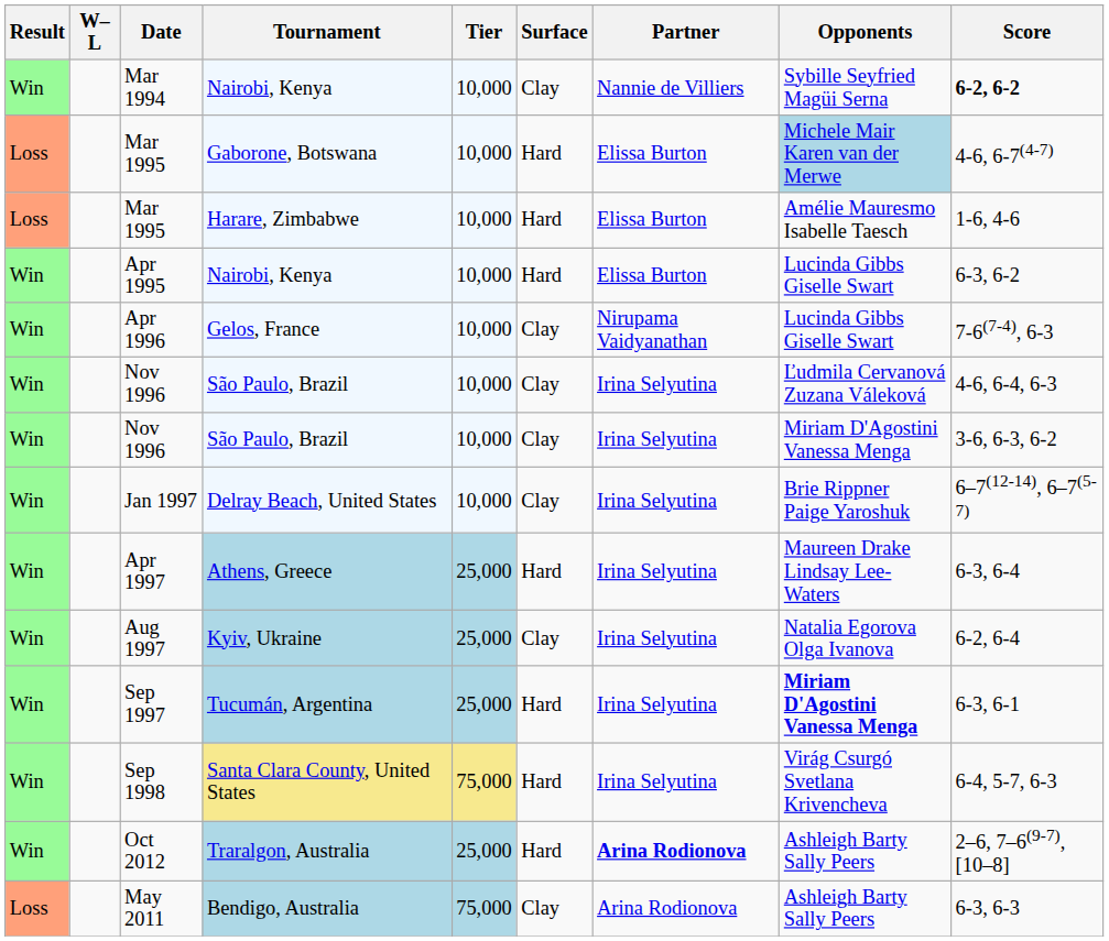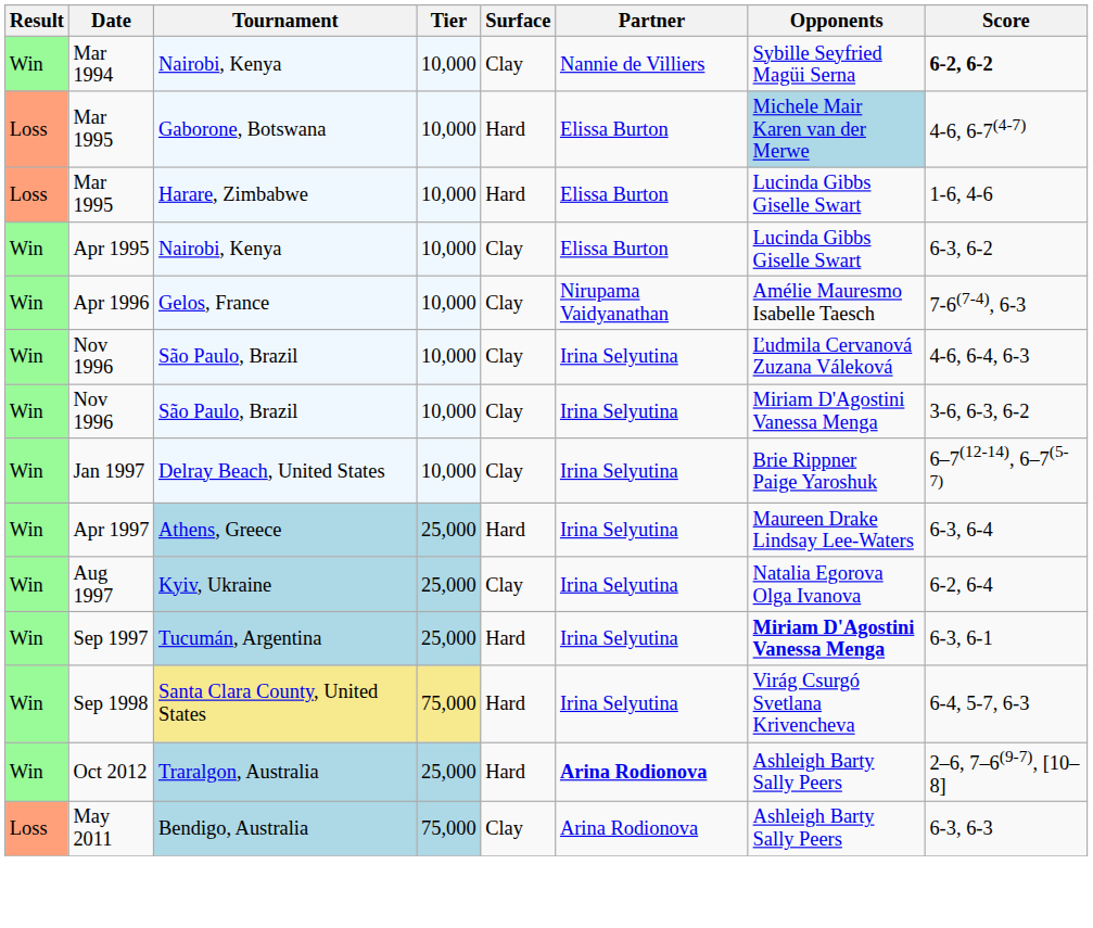- column: W–L
Mar 1995 / Harare, Zimbabwe | Opponents: Amélie Mauresmo Isabelle Taesch -> Lucinda Gibbs Giselle Swart
Apr 1995 | Surface: Hard -> Clay
Apr 1996 | Opponents: Lucinda Gibbs Giselle Swart -> Amélie Mauresmo Isabelle Taesch
